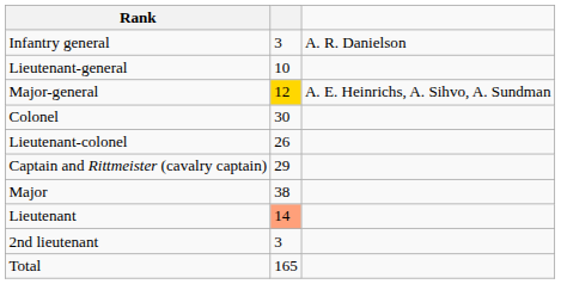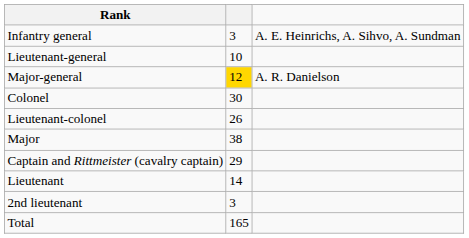Infantry general | column 3: A. R. Danielson -> A. E. Heinrichs, A. Sihvo, A. Sundman
Major-general | column 3: A. E. Heinrichs, A. Sihvo, A. Sundman -> A. R. Danielson
rows swapped: Major <-> Captain and Rittmeister (cavalry captain)
Lieutenant | column 2: lightsalmon background -> no background
